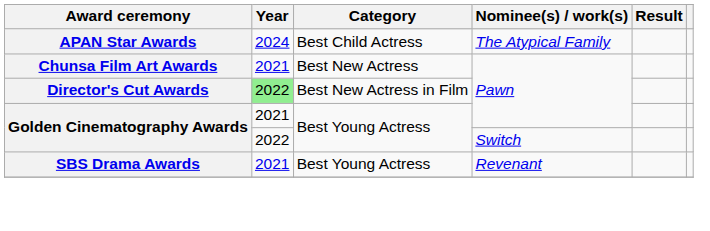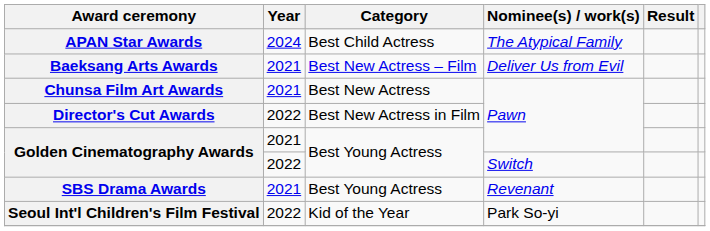+ row: Baeksang Arts Awards | 2021 | Best New Actress – Film | Deliver Us from Evil
Director's Cut Awards | Year: lightgreen background -> no background
+ row: Seoul Int'l Children's Film Festival | 2022 | Kid of the Year | Park So-yi
